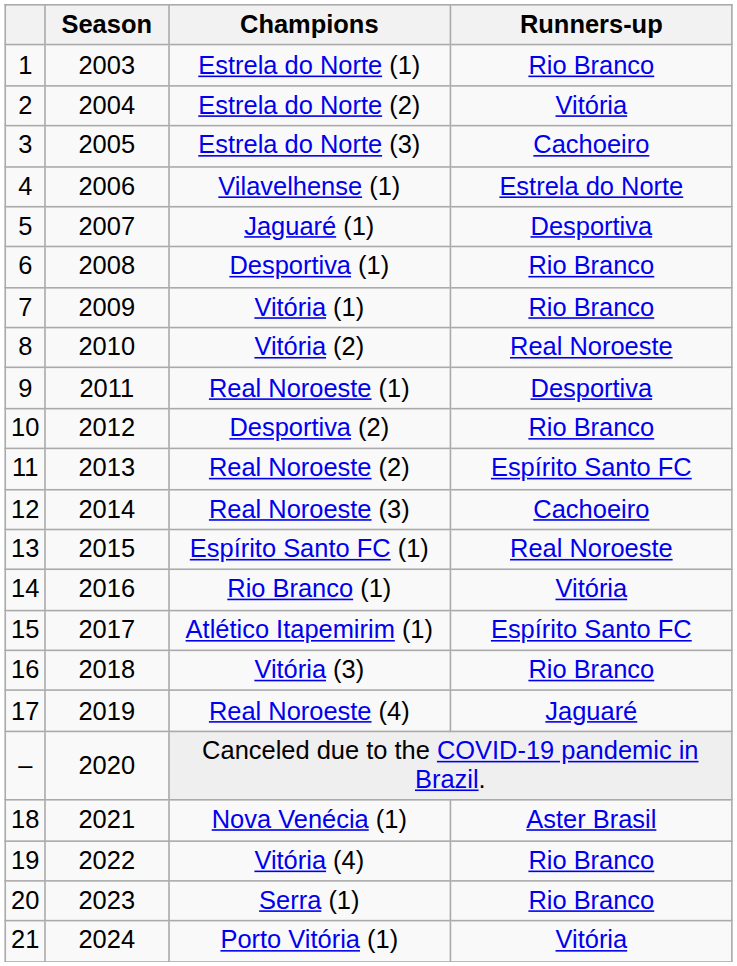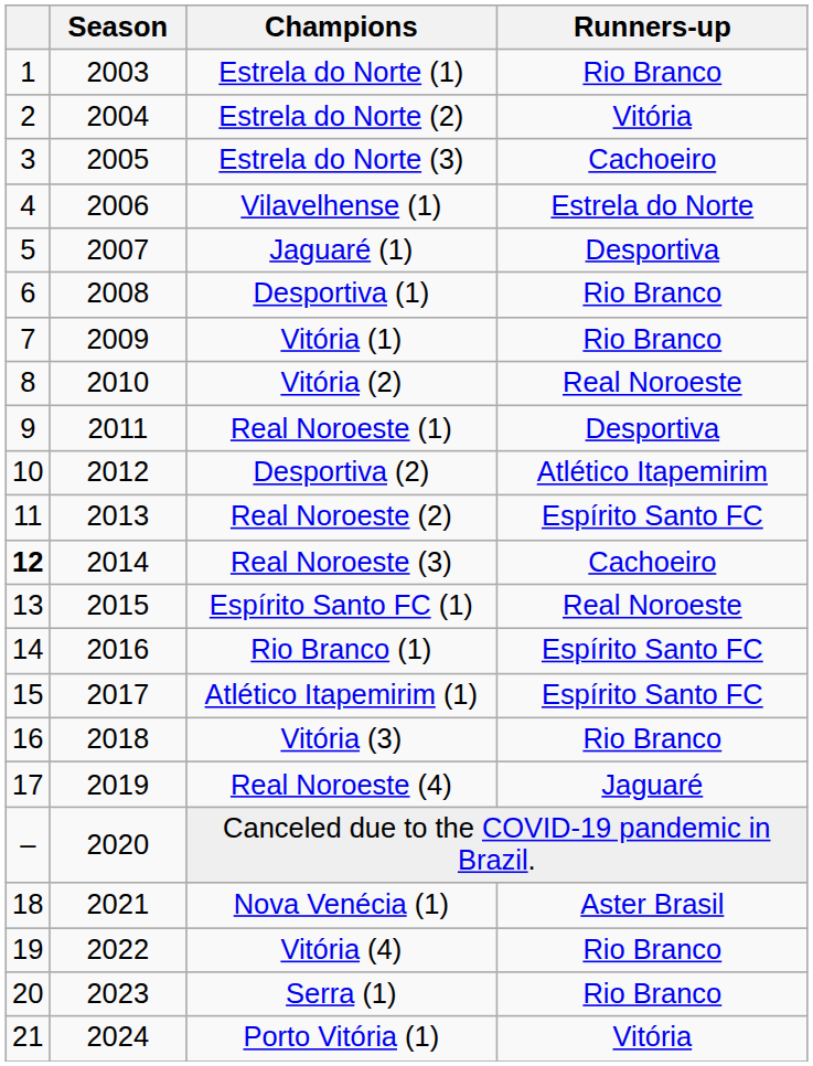Desportiva (2) | Runners-up: Rio Branco -> Atlético Itapemirim
Real Noroeste (3) | column 1: normal -> bold
Rio Branco (1) | Runners-up: Vitória -> Espírito Santo FC
